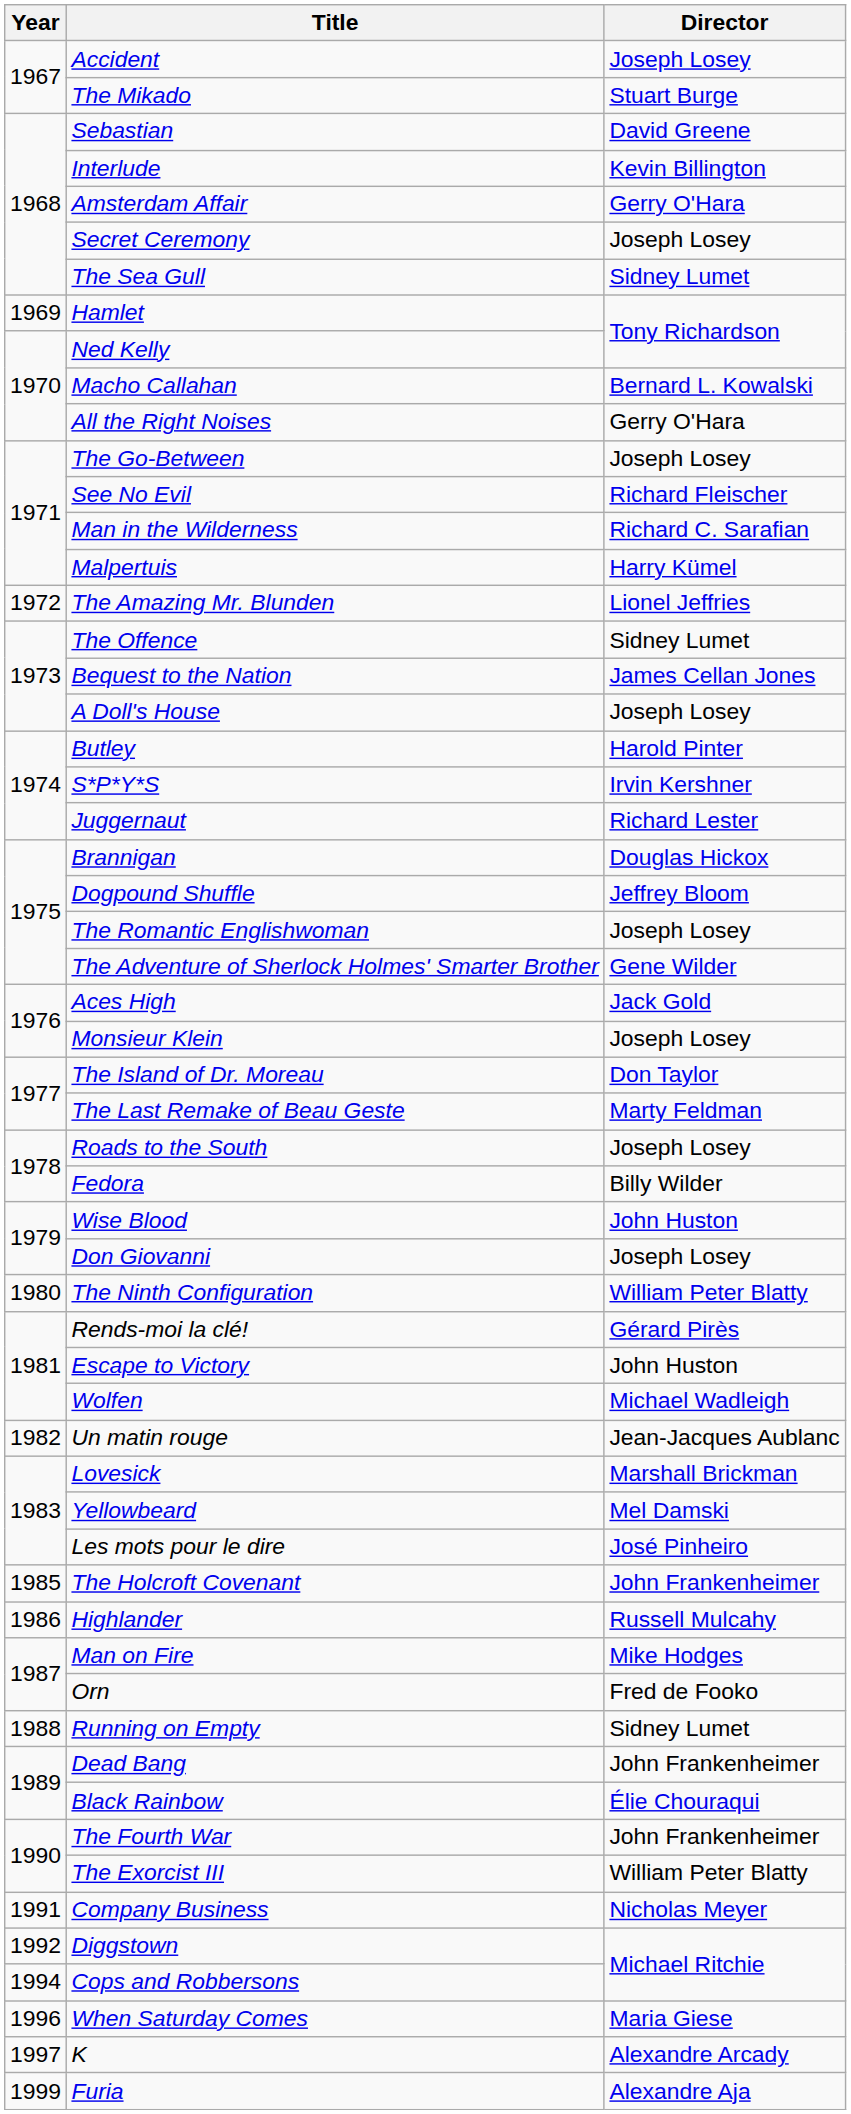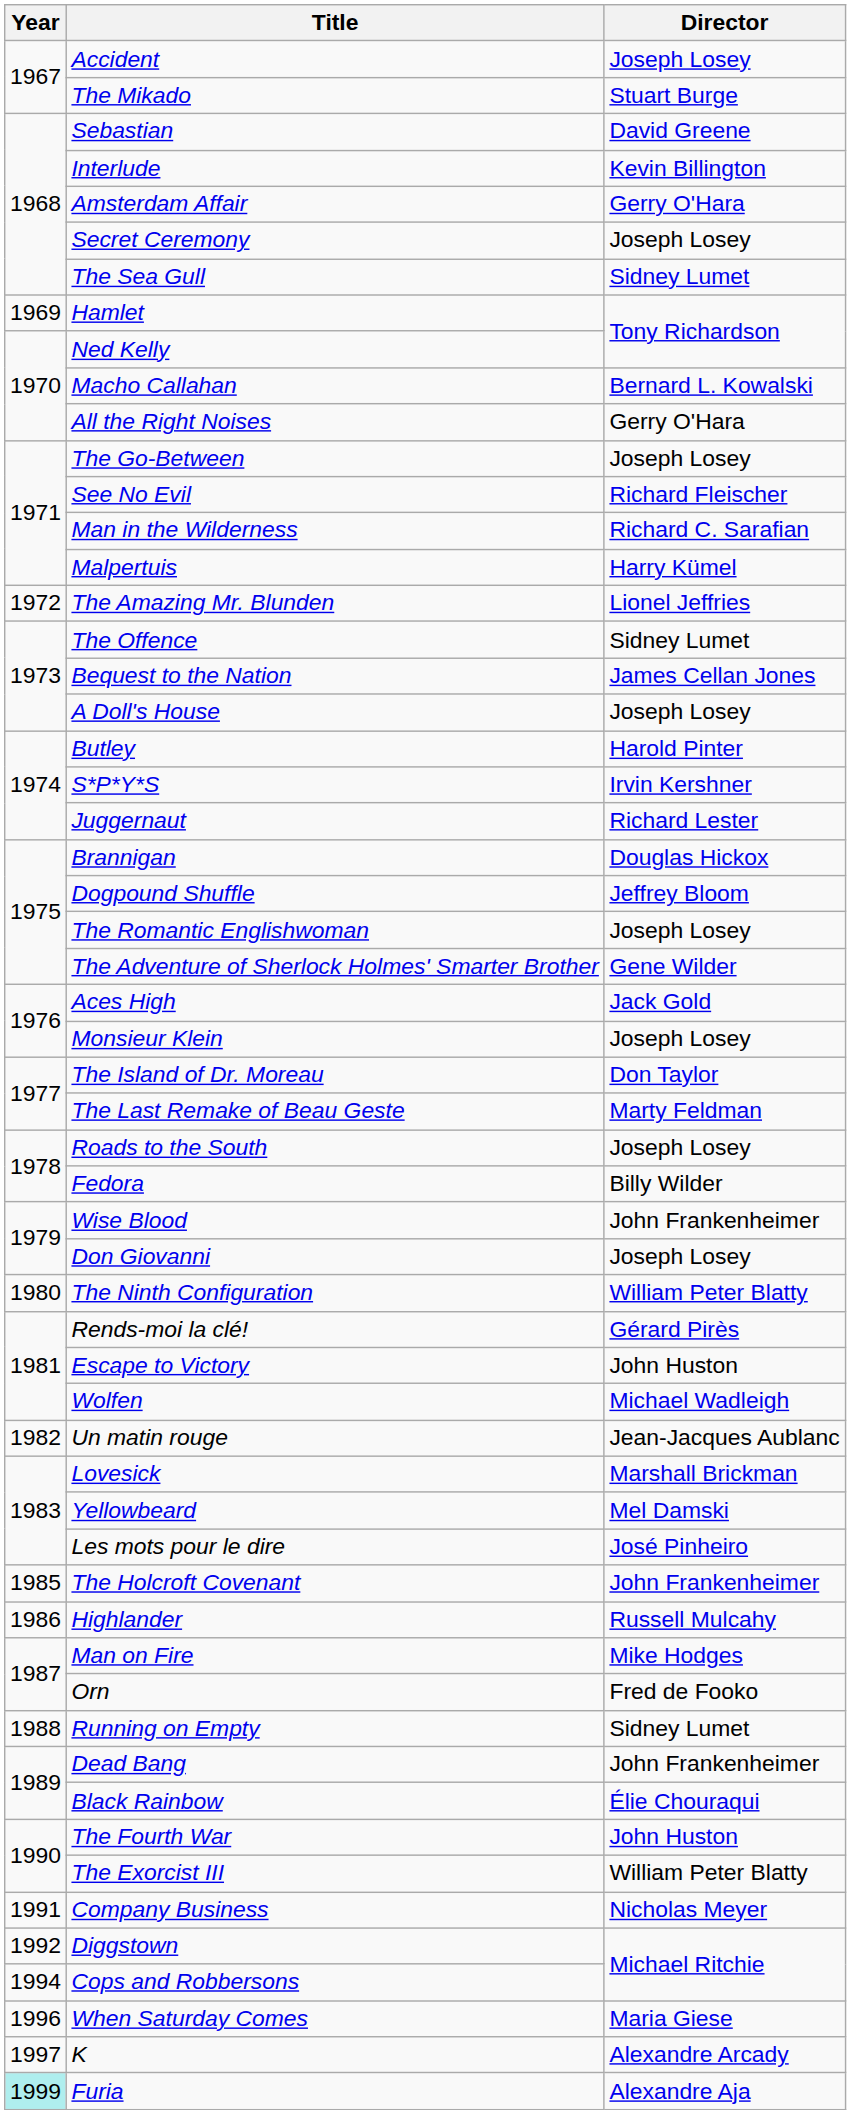Wise Blood | Director: John Huston -> John Frankenheimer
The Fourth War | Director: John Frankenheimer -> John Huston
Furia | Year: no background -> paleturquoise background
